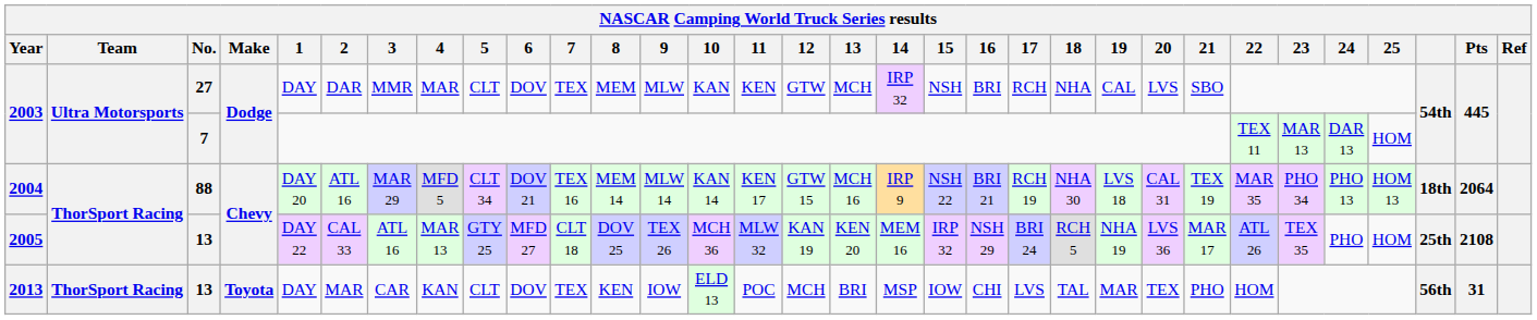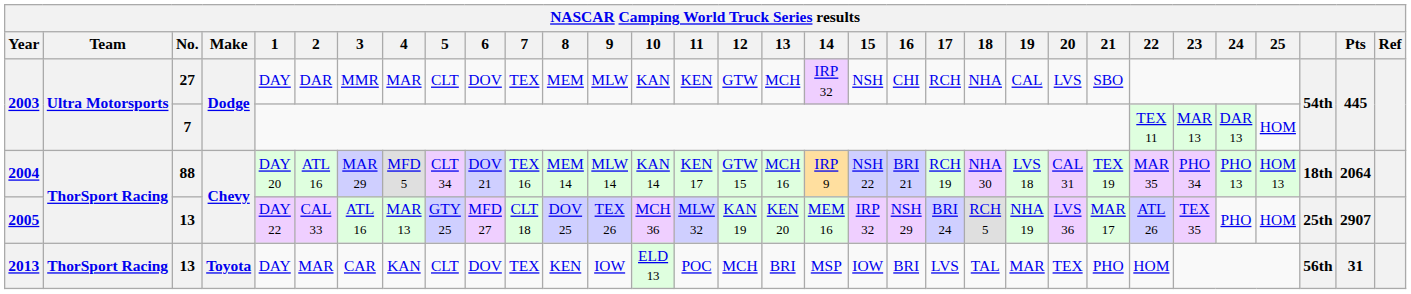2003 / 27 | 16: BRI -> CHI
2005 | Pts: 2108 -> 2907
2013 | 16: CHI -> BRI
